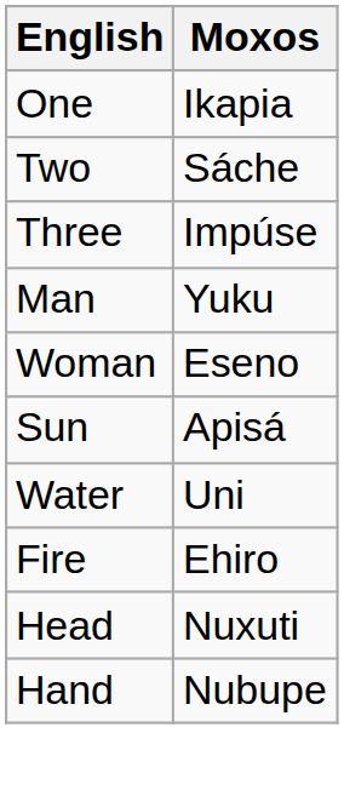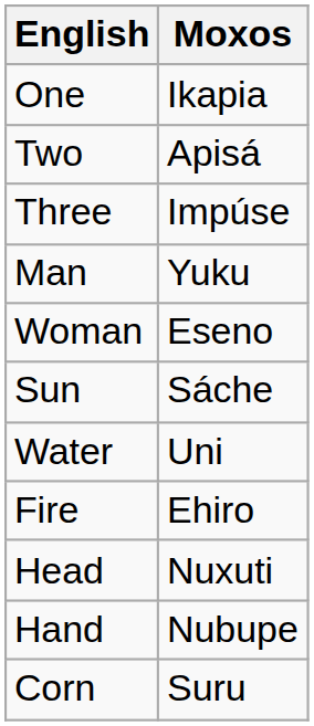Two | Moxos: Sáche -> Apisá
Sun | Moxos: Apisá -> Sáche
+ row: Corn | Suru
